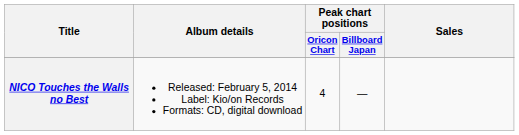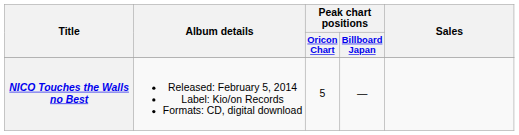NICO Touches the Walls no Best | Peak chart positions / Oricon Chart: 4 -> 5
